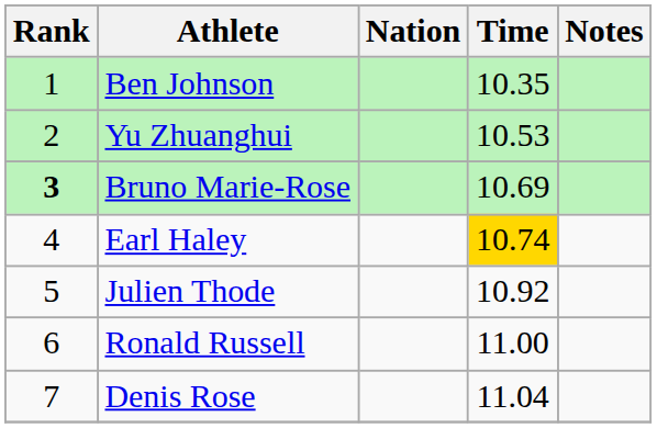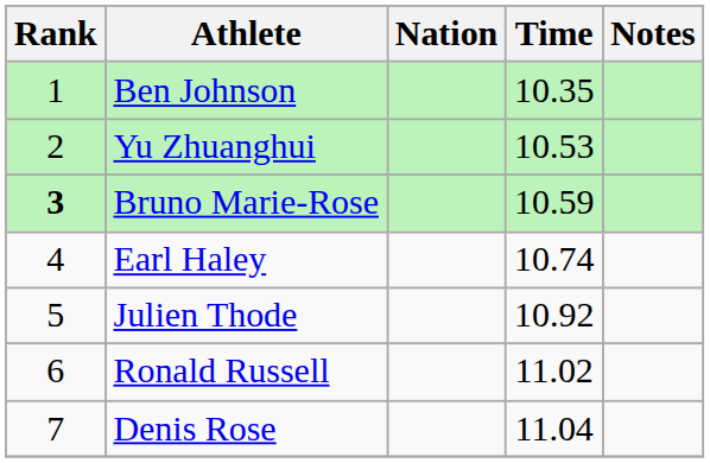Bruno Marie-Rose | Time: 10.69 -> 10.59
Earl Haley | Time: gold background -> no background
Ronald Russell | Time: 11.00 -> 11.02
